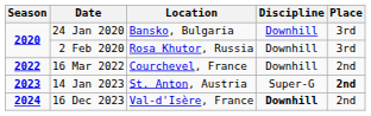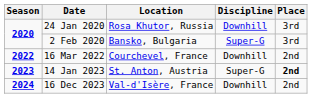24 Jan 2020 | Location: Bansko, Bulgaria -> Rosa Khutor, Russia
2 Feb 2020 | Location: Rosa Khutor, Russia -> Bansko, Bulgaria
2 Feb 2020 | Discipline: Downhill -> Super-G
16 Dec 2023 | Discipline: bold -> normal
